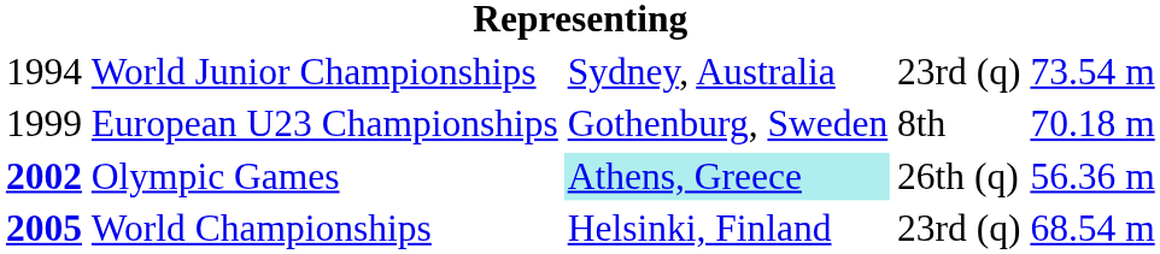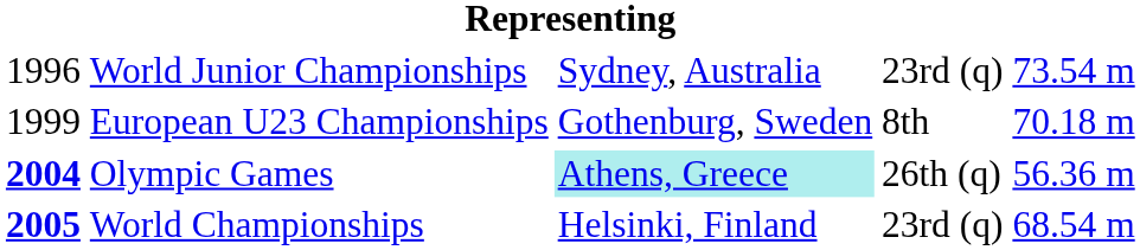World Junior Championships | column 1: 1994 -> 1996
Olympic Games | column 1: 2002 -> 2004
